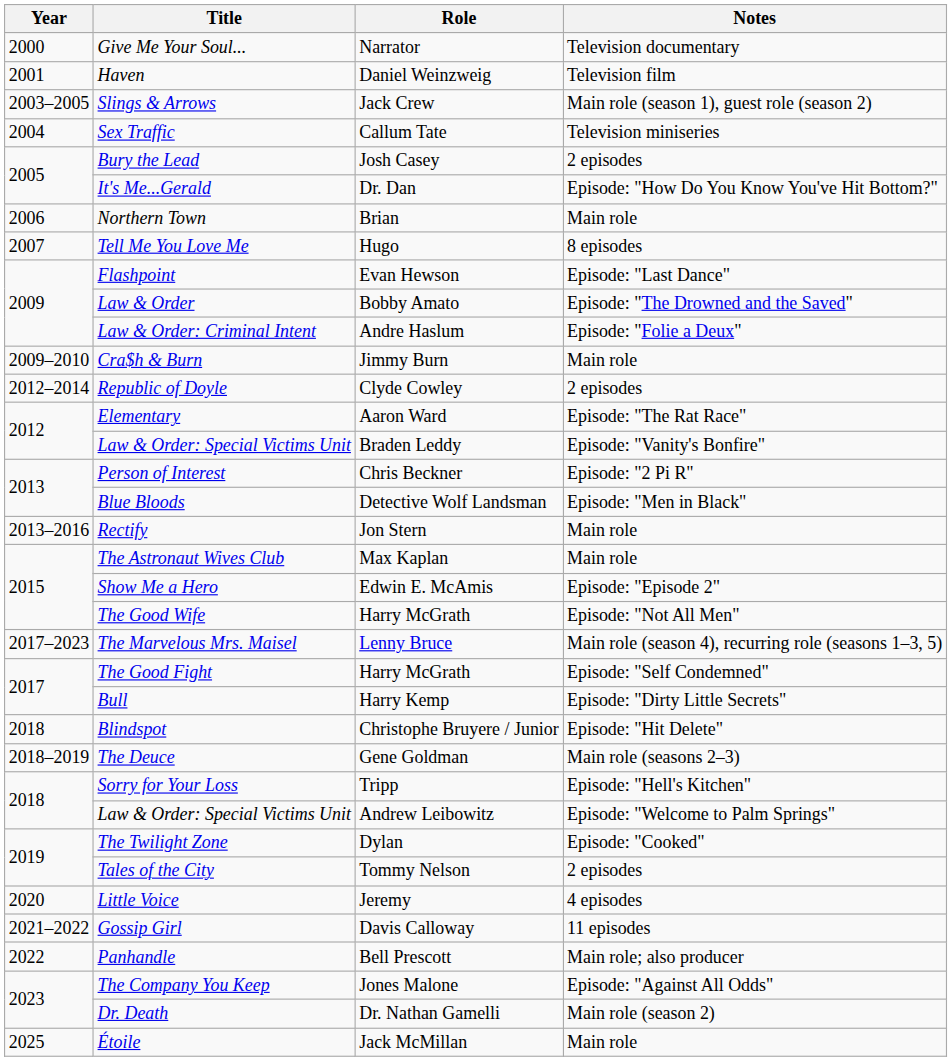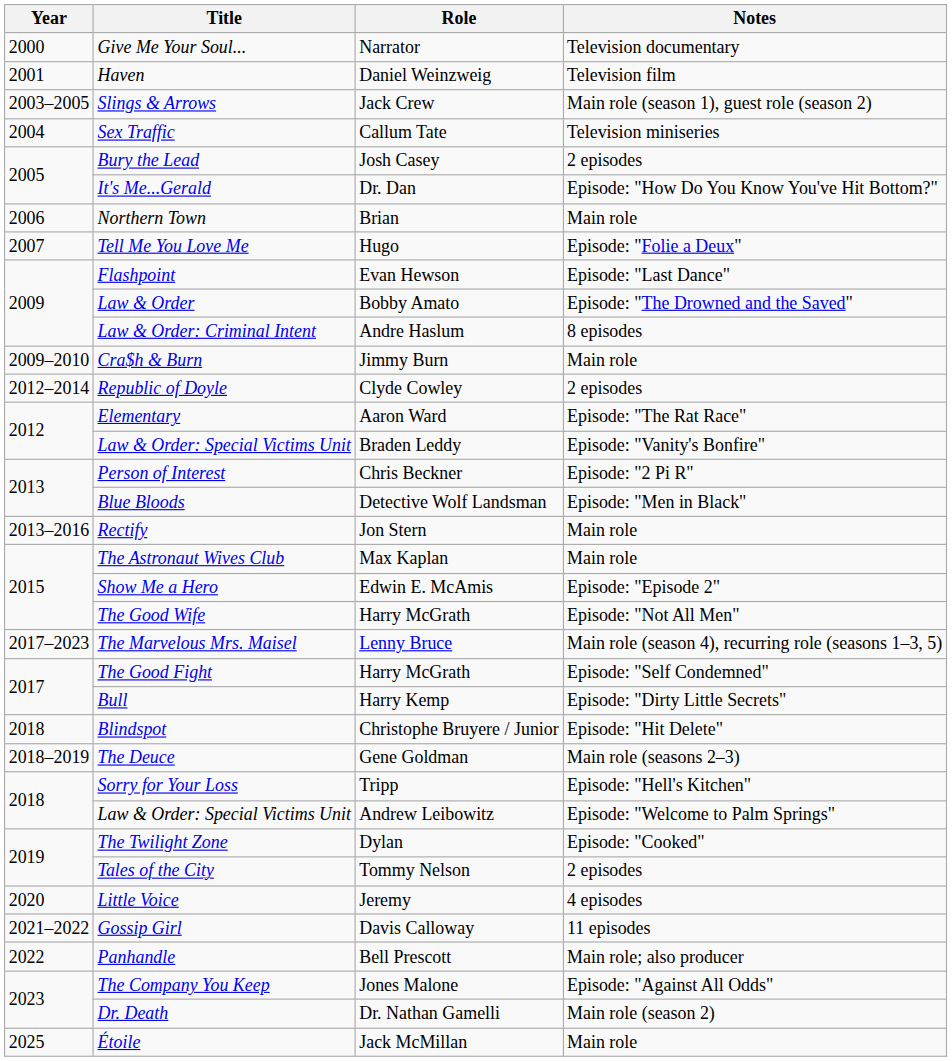Tell Me You Love Me | Notes: 8 episodes -> Episode: "Folie a Deux"
Law & Order: Criminal Intent | Notes: Episode: "Folie a Deux" -> 8 episodes
